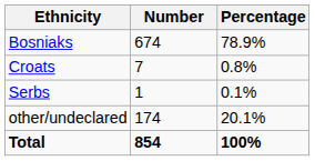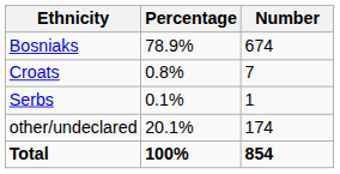columns swapped: Number <-> Percentage
